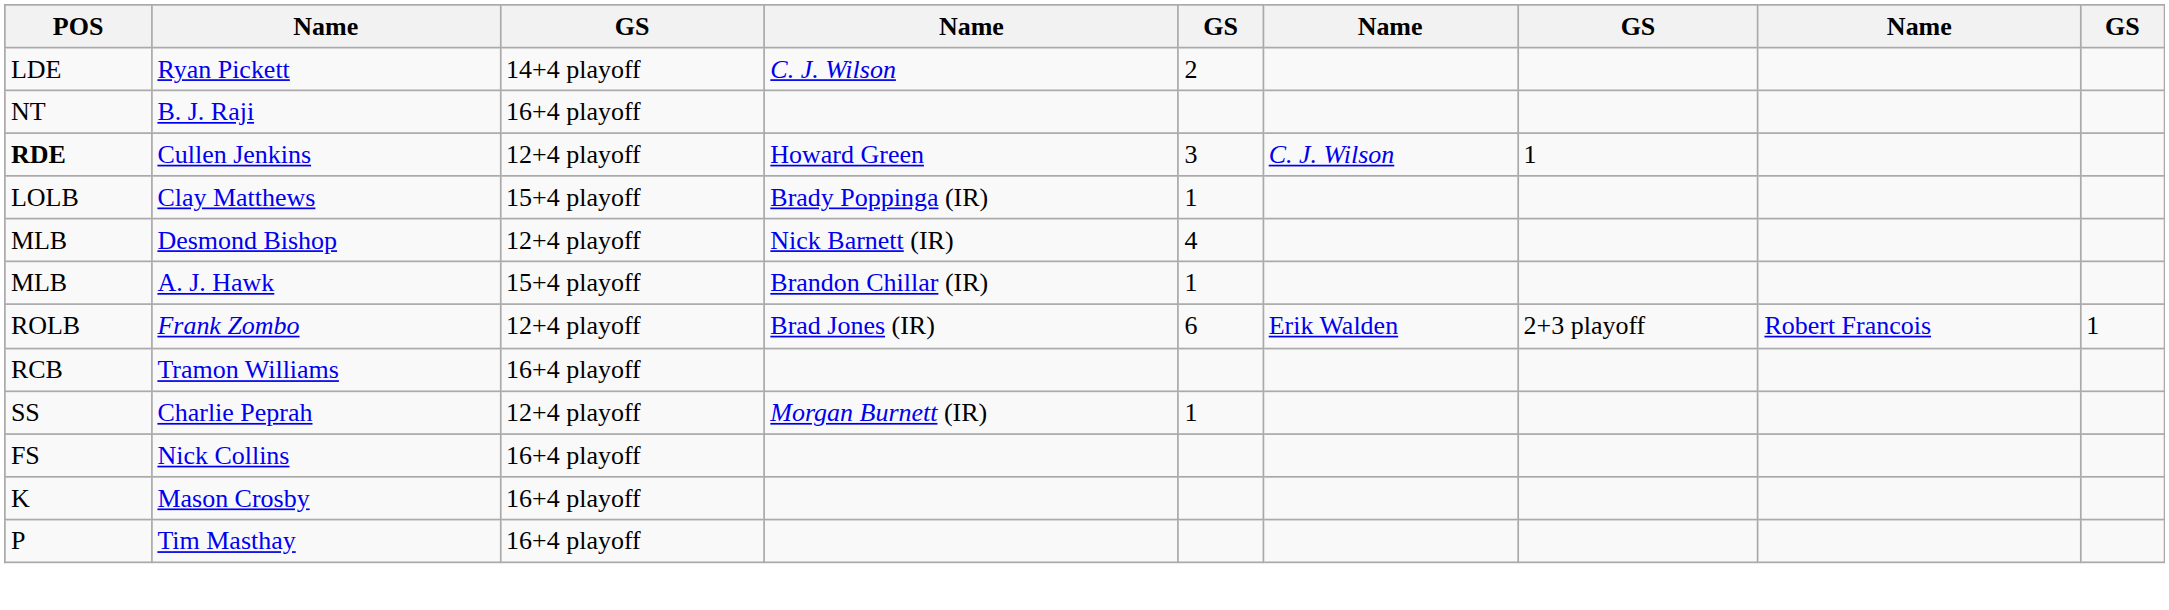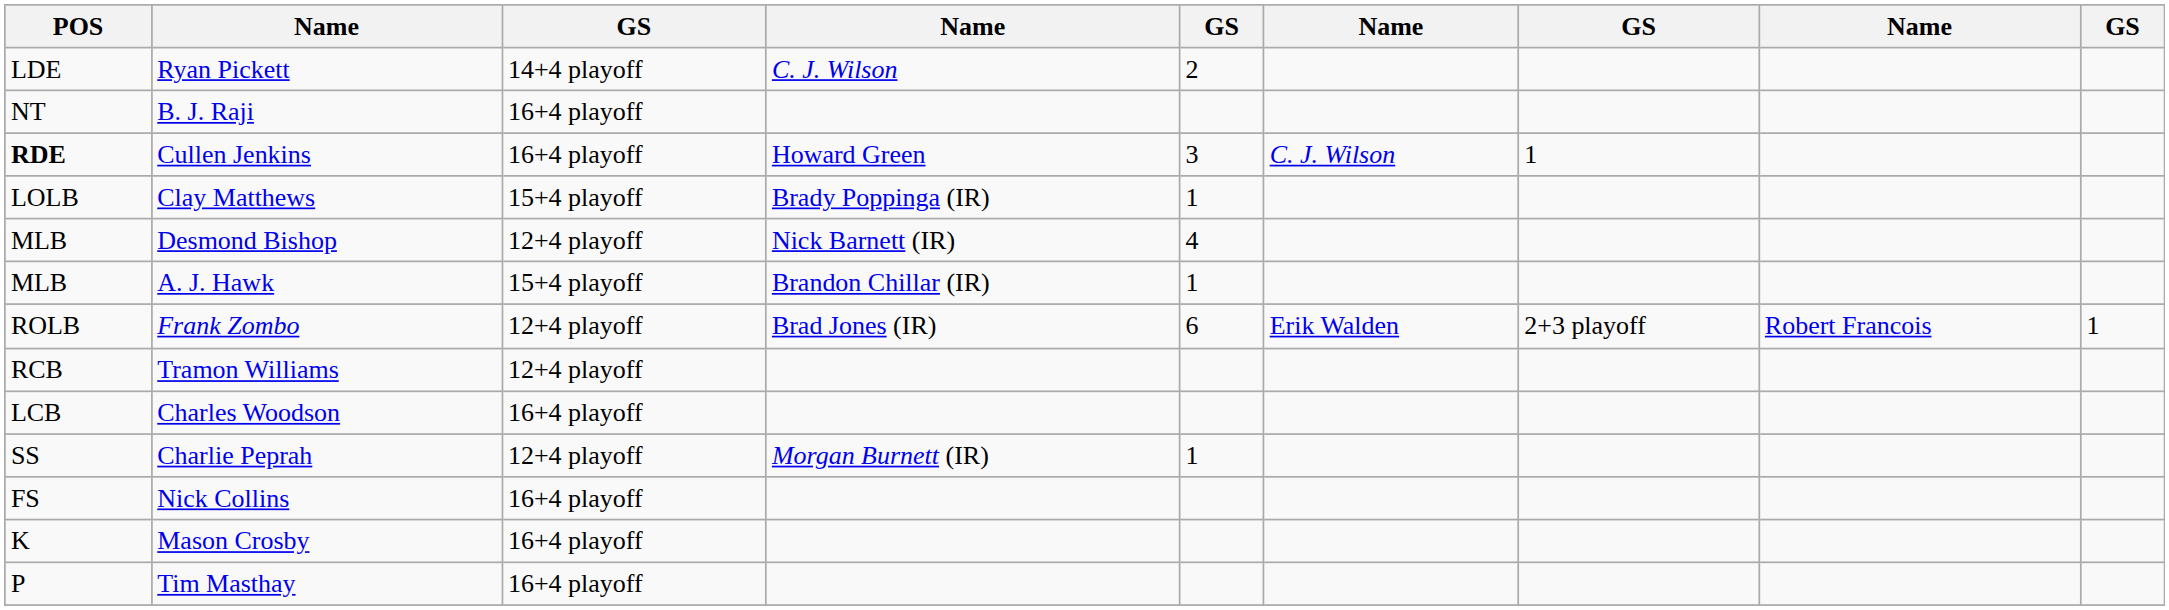Cullen Jenkins | column 3: 12+4 playoff -> 16+4 playoff
Tramon Williams | column 3: 16+4 playoff -> 12+4 playoff
+ row: LCB | Charles Woodson | 16+4 playoff
